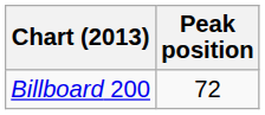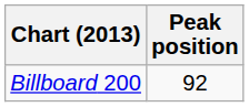Billboard 200 | Peak position: 72 -> 92
